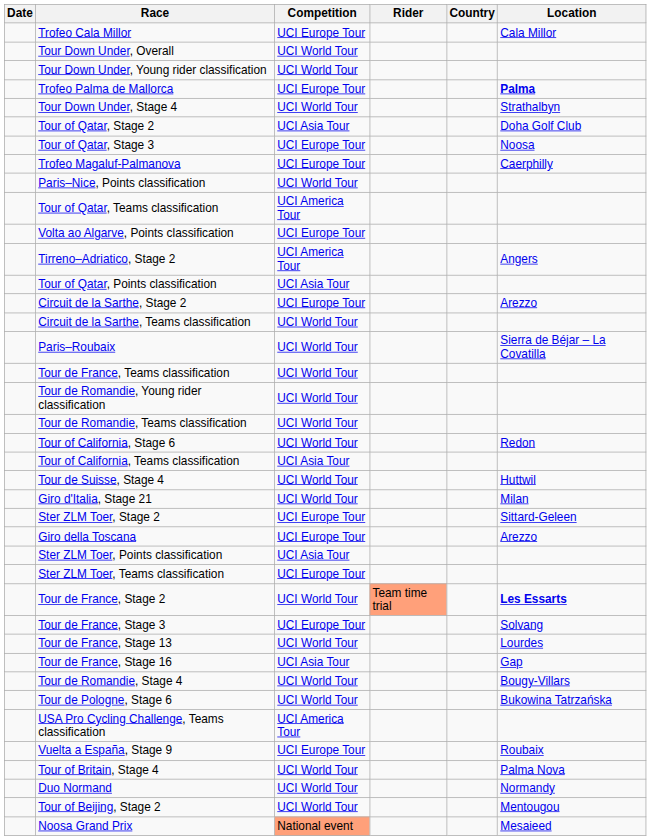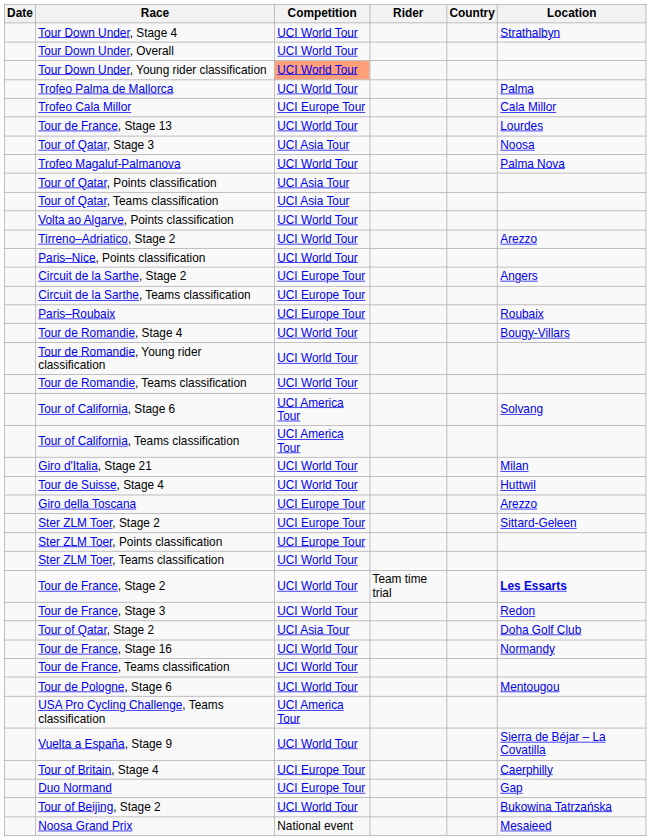rows swapped: Tour Down Under, Stage 4 <-> Trofeo Cala Millor
Tour Down Under, Young rider classification | Competition: no background -> lightsalmon background
Trofeo Palma de Mallorca | Competition: UCI Europe Tour -> UCI World Tour
Trofeo Palma de Mallorca | Location: bold -> normal
rows swapped: Tour of Qatar, Stage 2 <-> Tour de France, Stage 13
Tour of Qatar, Stage 3 | Competition: UCI Europe Tour -> UCI Asia Tour
Trofeo Magaluf-Palmanova | Competition: UCI Europe Tour -> UCI World Tour
Trofeo Magaluf-Palmanova | Location: Caerphilly -> Palma Nova
rows swapped: Tour of Qatar, Points classification <-> Paris–Nice, Points classification
Tour of Qatar, Teams classification | Competition: UCI America Tour -> UCI Asia Tour
Volta ao Algarve, Points classification | Competition: UCI Europe Tour -> UCI World Tour
Tirreno–Adriatico, Stage 2 | Competition: UCI America Tour -> UCI World Tour
Tirreno–Adriatico, Stage 2 | Location: Angers -> Arezzo
Circuit de la Sarthe, Stage 2 | Location: Arezzo -> Angers
Circuit de la Sarthe, Teams classification | Competition: UCI World Tour -> UCI Europe Tour
Paris–Roubaix | Competition: UCI World Tour -> UCI Europe Tour
Paris–Roubaix | Location: Sierra de Béjar – La Covatilla -> Roubaix
rows swapped: Tour de Romandie, Stage 4 <-> Tour de France, Teams classification
Tour of California, Stage 6 | Competition: UCI World Tour -> UCI America Tour
Tour of California, Stage 6 | Location: Redon -> Solvang
Tour of California, Teams classification | Competition: UCI Asia Tour -> UCI America Tour
rows swapped: Giro d'Italia, Stage 21 <-> Tour de Suisse, Stage 4
rows swapped: Ster ZLM Toer, Stage 2 <-> Giro della Toscana
Ster ZLM Toer, Points classification | Competition: UCI Asia Tour -> UCI Europe Tour
Ster ZLM Toer, Teams classification | Competition: UCI Europe Tour -> UCI World Tour
Tour de France, Stage 2 | Rider: lightsalmon background -> no background
Tour de France, Stage 3 | Competition: UCI Europe Tour -> UCI World Tour
Tour de France, Stage 3 | Location: Solvang -> Redon
Tour de France, Stage 16 | Competition: UCI Asia Tour -> UCI World Tour
Tour de France, Stage 16 | Location: Gap -> Normandy
Tour de Pologne, Stage 6 | Location: Bukowina Tatrzańska -> Mentougou
Vuelta a España, Stage 9 | Competition: UCI Europe Tour -> UCI World Tour
Vuelta a España, Stage 9 | Location: Roubaix -> Sierra de Béjar – La Covatilla
Tour of Britain, Stage 4 | Competition: UCI World Tour -> UCI Europe Tour
Tour of Britain, Stage 4 | Location: Palma Nova -> Caerphilly
Duo Normand | Competition: UCI World Tour -> UCI Europe Tour
Duo Normand | Location: Normandy -> Gap
Tour of Beijing, Stage 2 | Location: Mentougou -> Bukowina Tatrzańska
Noosa Grand Prix | Competition: lightsalmon background -> no background
